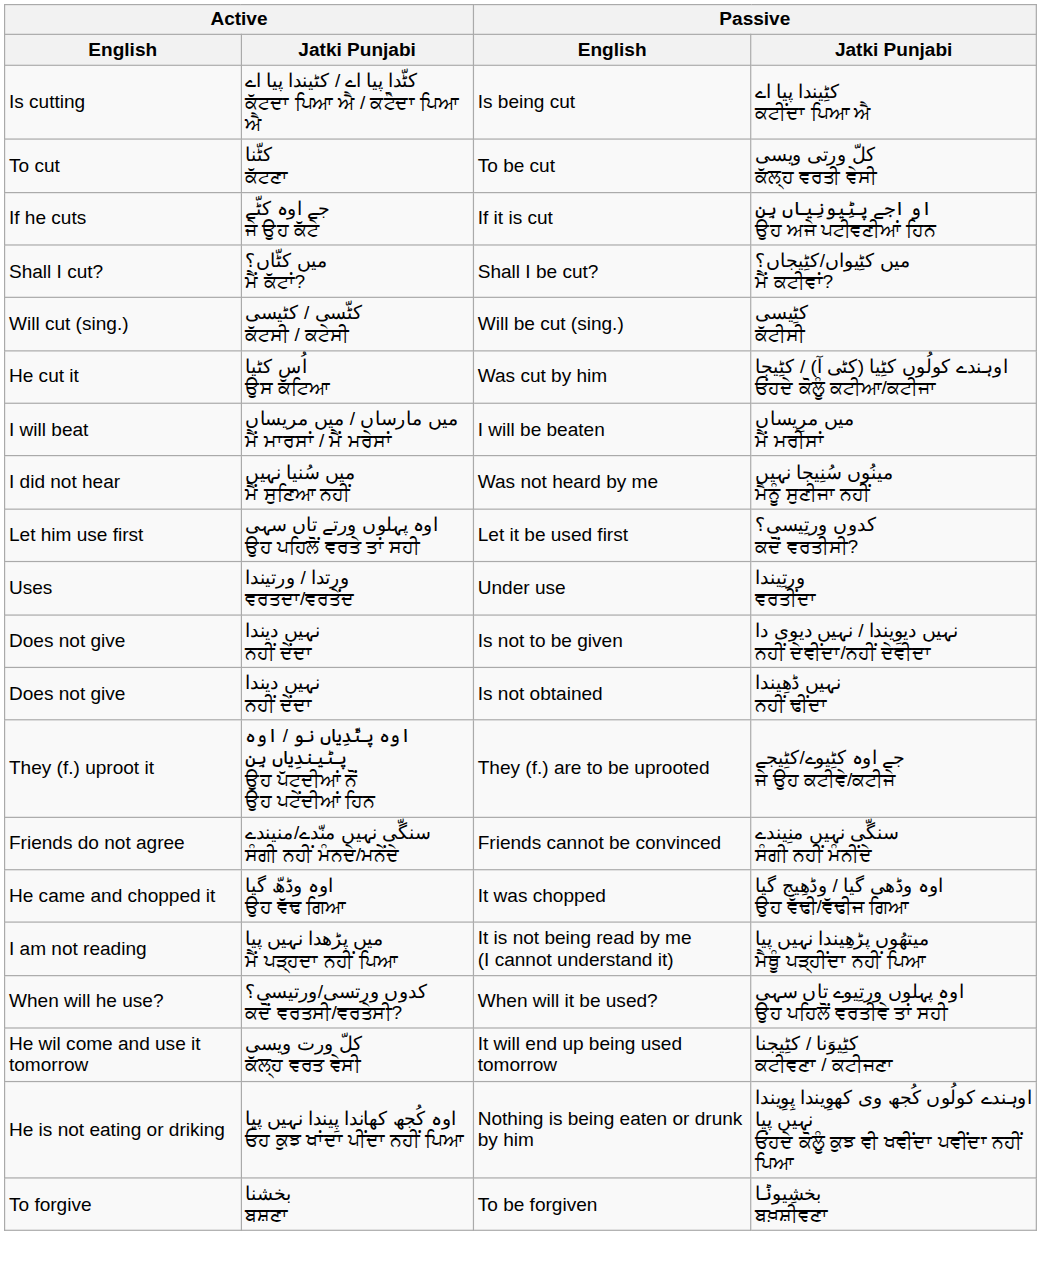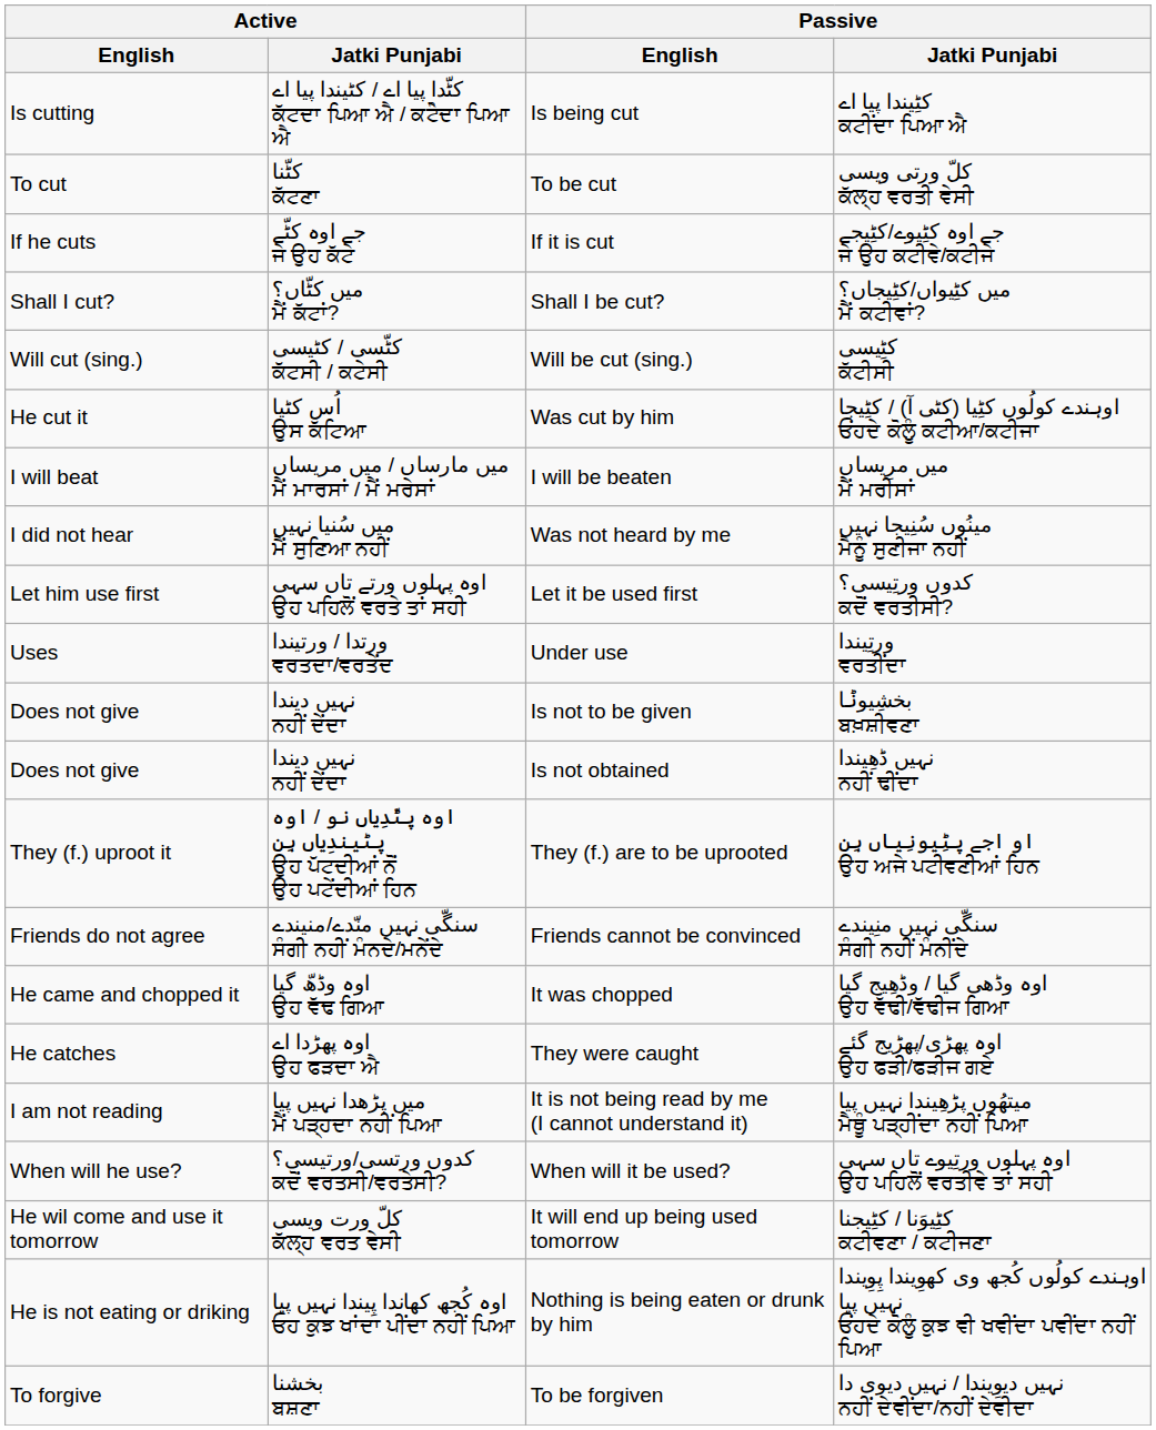If it is cut | Passive / Jatki Punjabi: او اجے پٹِیونِیاں ہِن ਉਹ ਅਜੇ ਪਟੀਵਣੀਆਂ ਹਿਨ -> جے اوہ کٹِیوے/کٹِیجے ਜੇ ਉਹ ਕਟੀਵੇ/ਕਟੀਜੇ
Is not to be given | Passive / Jatki Punjabi: نہیں دیوِیندا / نہیں دیوی دا ਨਹੀਂ ਦੇਵੀਂਦਾ/ਨਹੀਂ ਦੇਵੀਦਾ -> بخشِیوݨا ਬਖ਼ਸ਼ੀਵਣਾ
They (f.) are to be uprooted | Passive / Jatki Punjabi: جے اوہ کٹِیوے/کٹِیجے ਜੇ ਉਹ ਕਟੀਵੇ/ਕਟੀਜੇ -> او اجے پٹِیونِیاں ہِن ਉਹ ਅਜੇ ਪਟੀਵਣੀਆਂ ਹਿਨ
+ row: He catches | اوہ پھڑدا اے ਉਹ ਫੜਦਾ ਐ | They were caught | اوہ پھڑی/پھڑِیج گئے ਉਹ ਫੜੀ/ਫੜੀਜ ਗਏ
To be forgiven | Passive / Jatki Punjabi: بخشِیوݨا ਬਖ਼ਸ਼ੀਵਣਾ -> نہیں دیوِیندا / نہیں دیوی دا ਨਹੀਂ ਦੇਵੀਂਦਾ/ਨਹੀਂ ਦੇਵੀਦਾ
